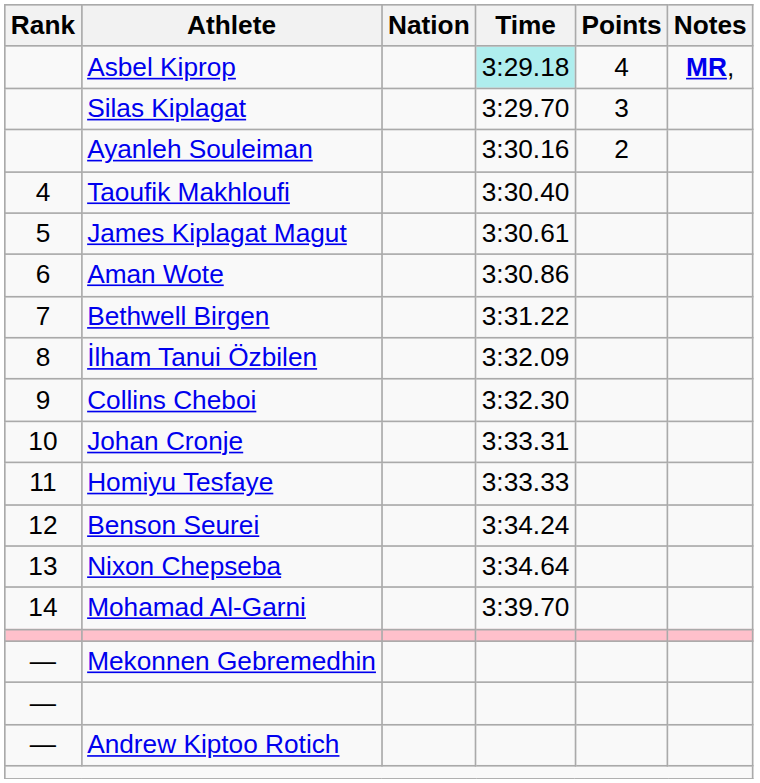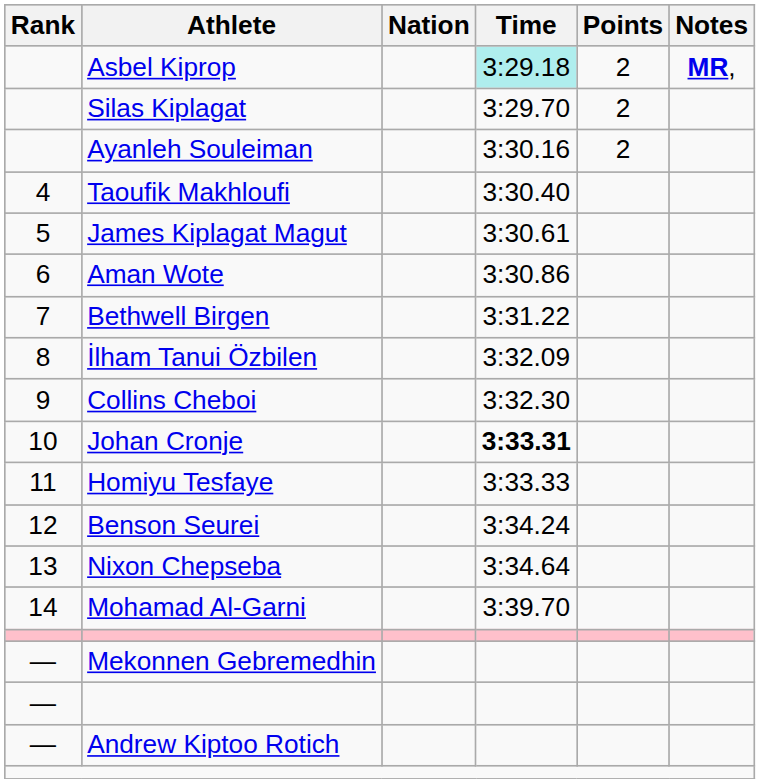Asbel Kiprop | Points: 4 -> 2
Silas Kiplagat | Points: 3 -> 2
Johan Cronje | Time: normal -> bold
